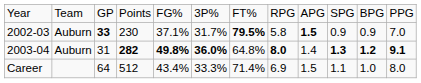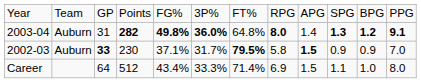rows swapped: 2002-03 <-> 2003-04
